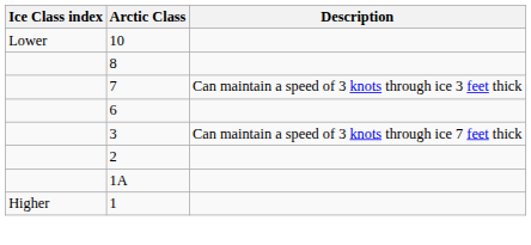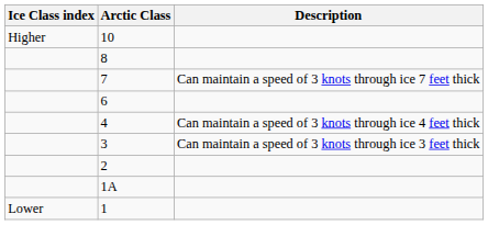10 | Ice Class index: Lower -> Higher
7 | Description: Can maintain a speed of 3 knots through ice 3 feet thick -> Can maintain a speed of 3 knots through ice 7 feet thick
+ row: 4 | Can maintain a speed of 3 knots through ice 4 feet thick
3 | Description: Can maintain a speed of 3 knots through ice 7 feet thick -> Can maintain a speed of 3 knots through ice 3 feet thick
1 | Ice Class index: Higher -> Lower
